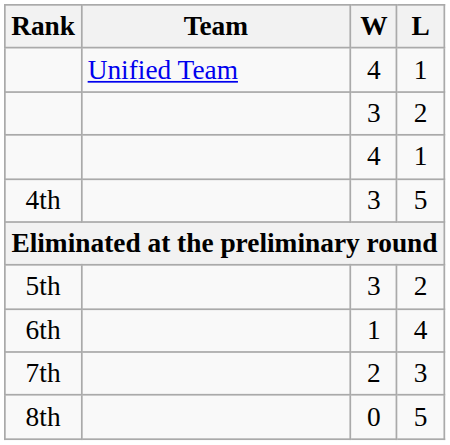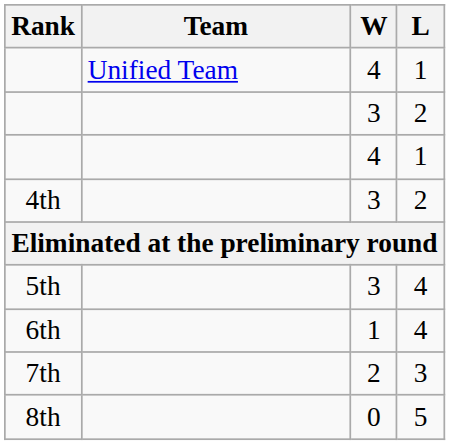4th | L: 5 -> 2
5th | L: 2 -> 4
